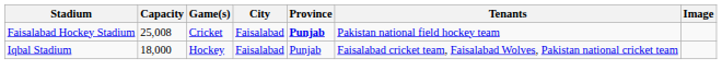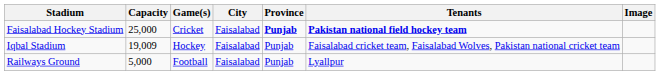Faisalabad Hockey Stadium | Capacity: 25,008 -> 25,000
Faisalabad Hockey Stadium | Tenants: normal -> bold
Iqbal Stadium | Capacity: 18,000 -> 19,009
+ row: Railways Ground | 5,000 | Football | Faisalabad | Punjab | Lyallpur
